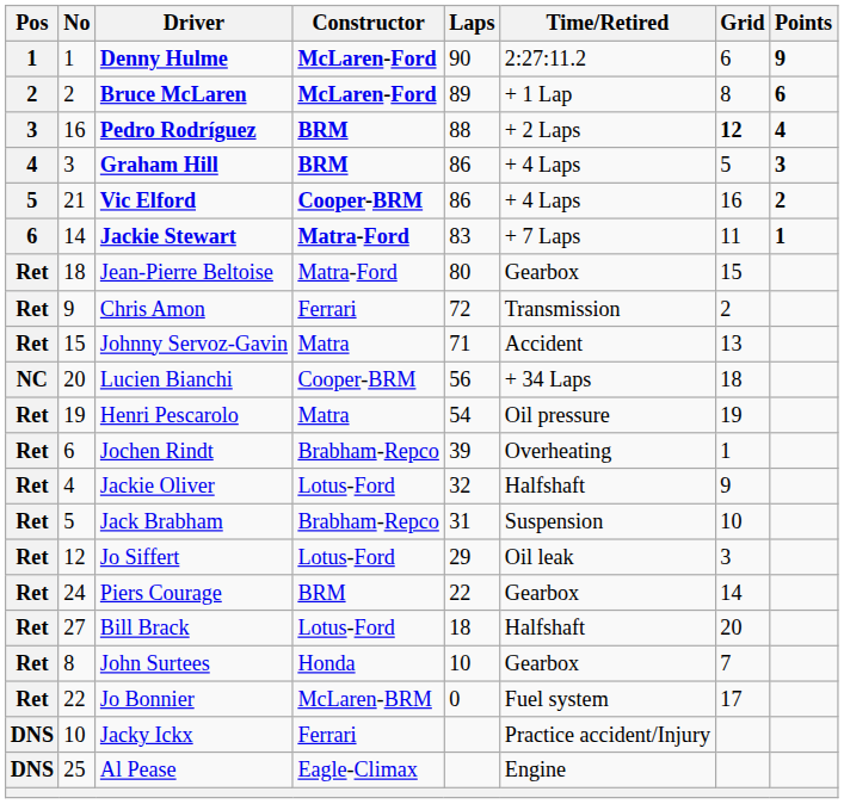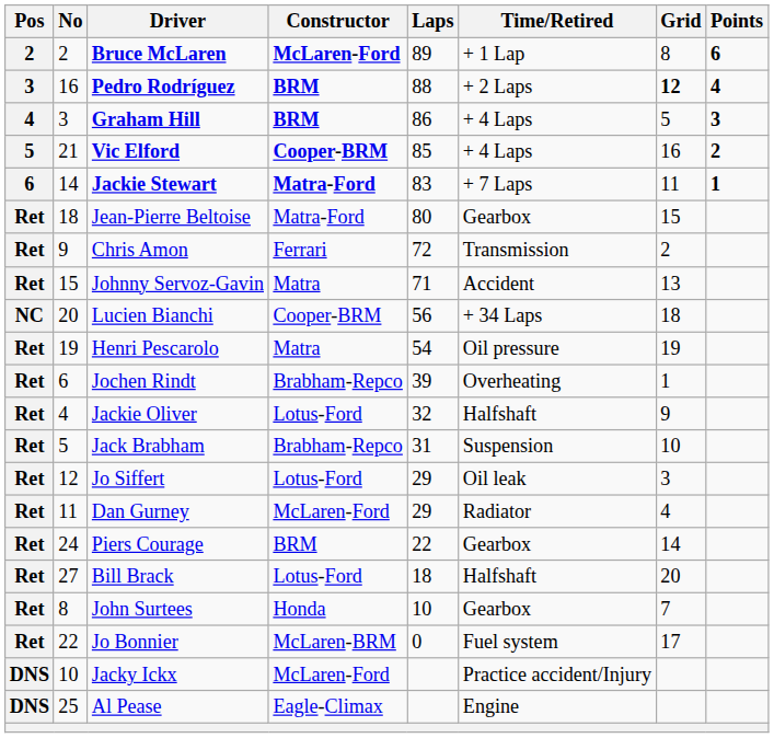- row: 1 | 1 | Denny Hulme | McLaren-Ford | 90 | 2:27:11.2 | 6 | 9
Vic Elford | Laps: 86 -> 85
+ row: Ret | 11 | Dan Gurney | McLaren-Ford | 29 | Radiator | 4
Jacky Ickx | Constructor: Ferrari -> McLaren-Ford
